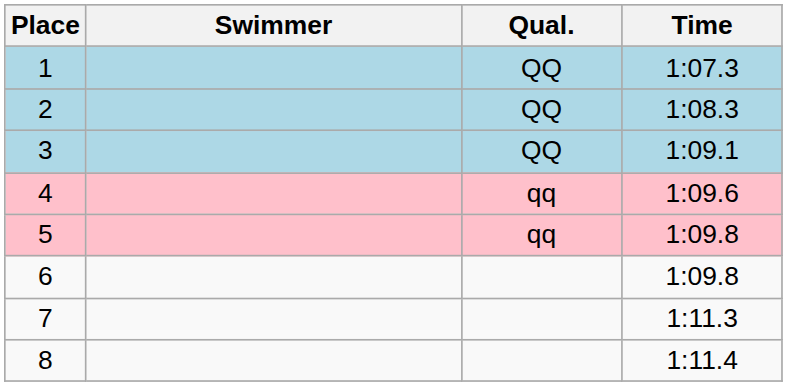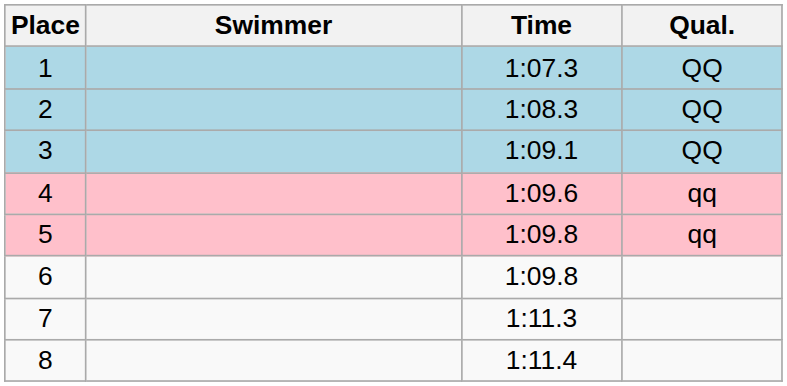columns swapped: Time <-> Qual.
